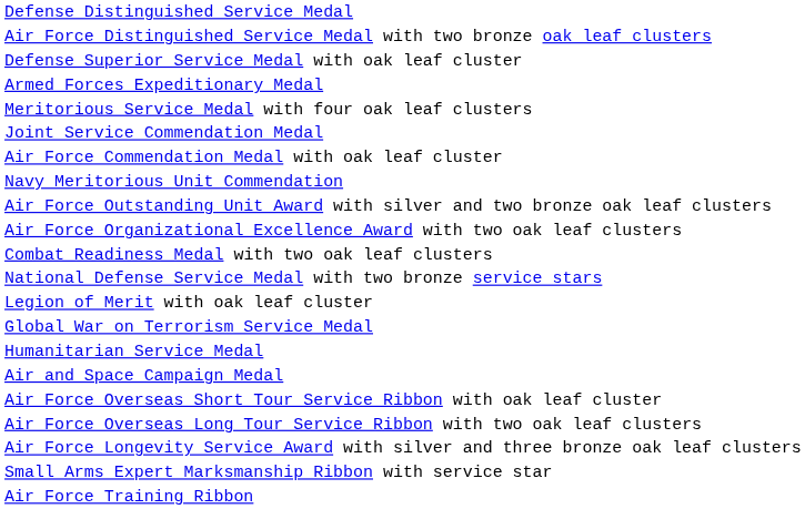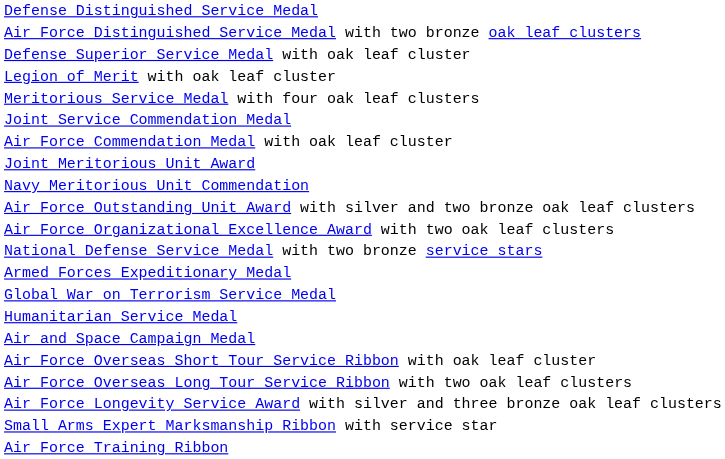rows swapped: Legion of Merit with oak leaf cluster <-> Armed Forces Expeditionary Medal
+ row: Joint Meritorious Unit Award
- row: Combat Readiness Medal with two oak leaf clusters
